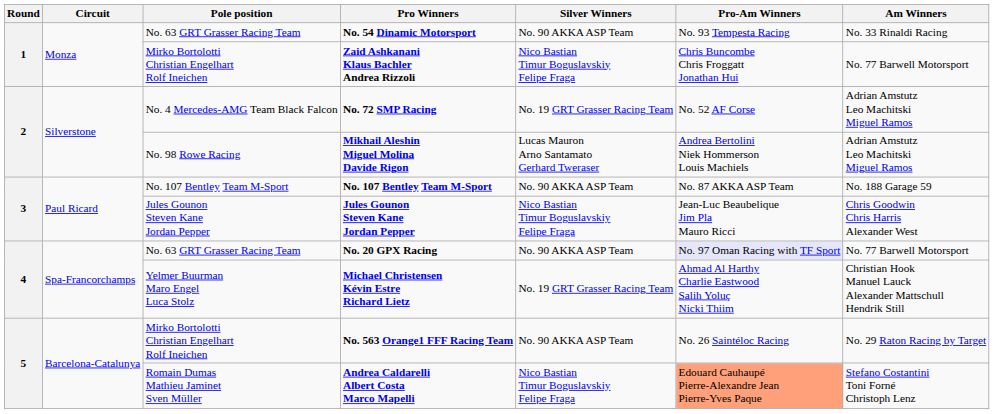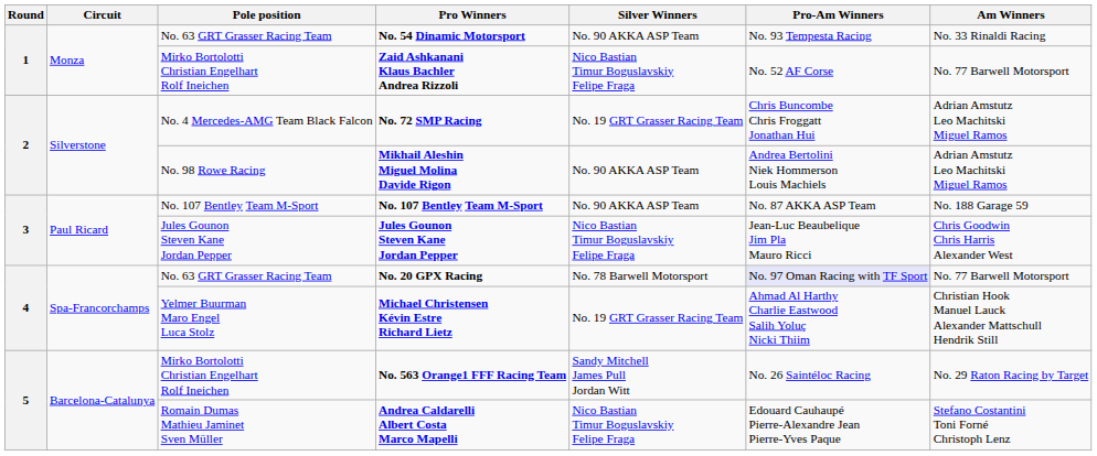Zaid Ashkanani Klaus Bachler Andrea Rizzoli | Pro-Am Winners: Chris Buncombe Chris Froggatt Jonathan Hui -> No. 52 AF Corse
No. 72 SMP Racing | Pro-Am Winners: No. 52 AF Corse -> Chris Buncombe Chris Froggatt Jonathan Hui
Mikhail Aleshin Miguel Molina Davide Rigon | Silver Winners: Lucas Mauron Arno Santamato Gerhard Tweraser -> No. 90 AKKA ASP Team
No. 20 GPX Racing | Silver Winners: No. 90 AKKA ASP Team -> No. 78 Barwell Motorsport
No. 563 Orange1 FFF Racing Team | Silver Winners: No. 90 AKKA ASP Team -> Sandy Mitchell James Pull Jordan Witt
Andrea Caldarelli Albert Costa Marco Mapelli | Pro-Am Winners: lightsalmon background -> no background
